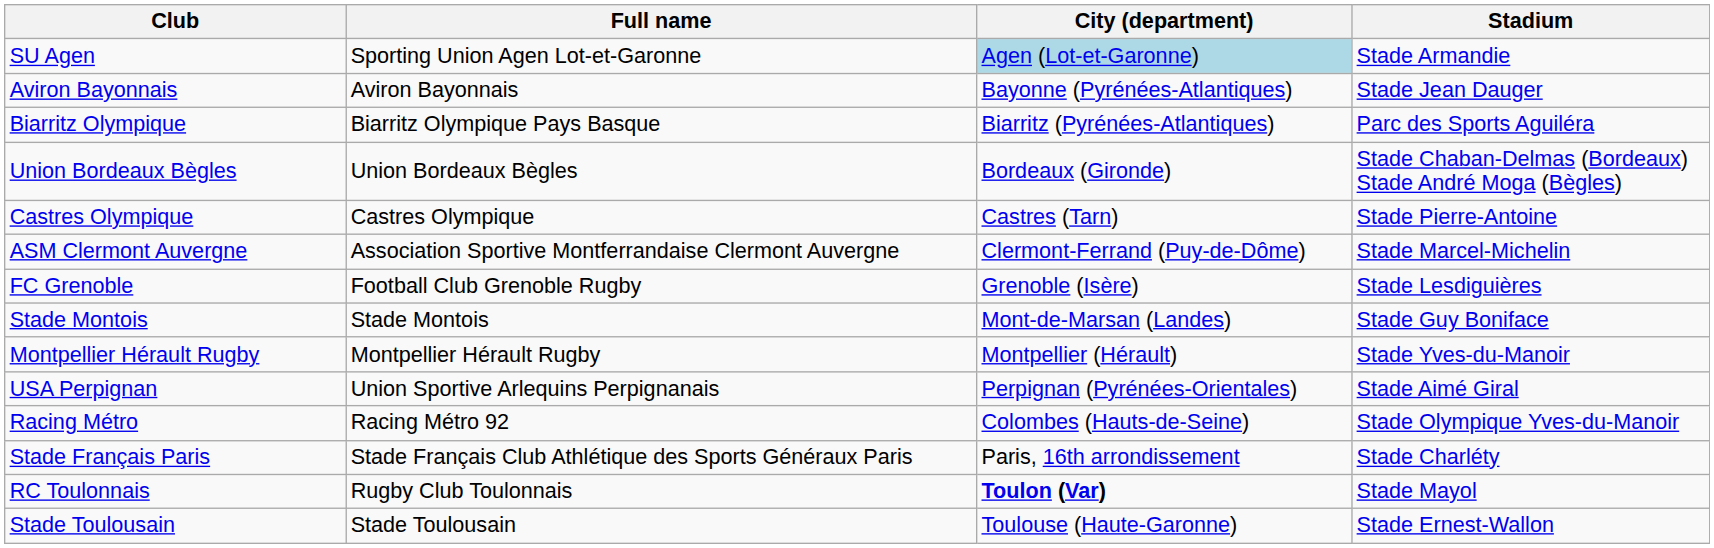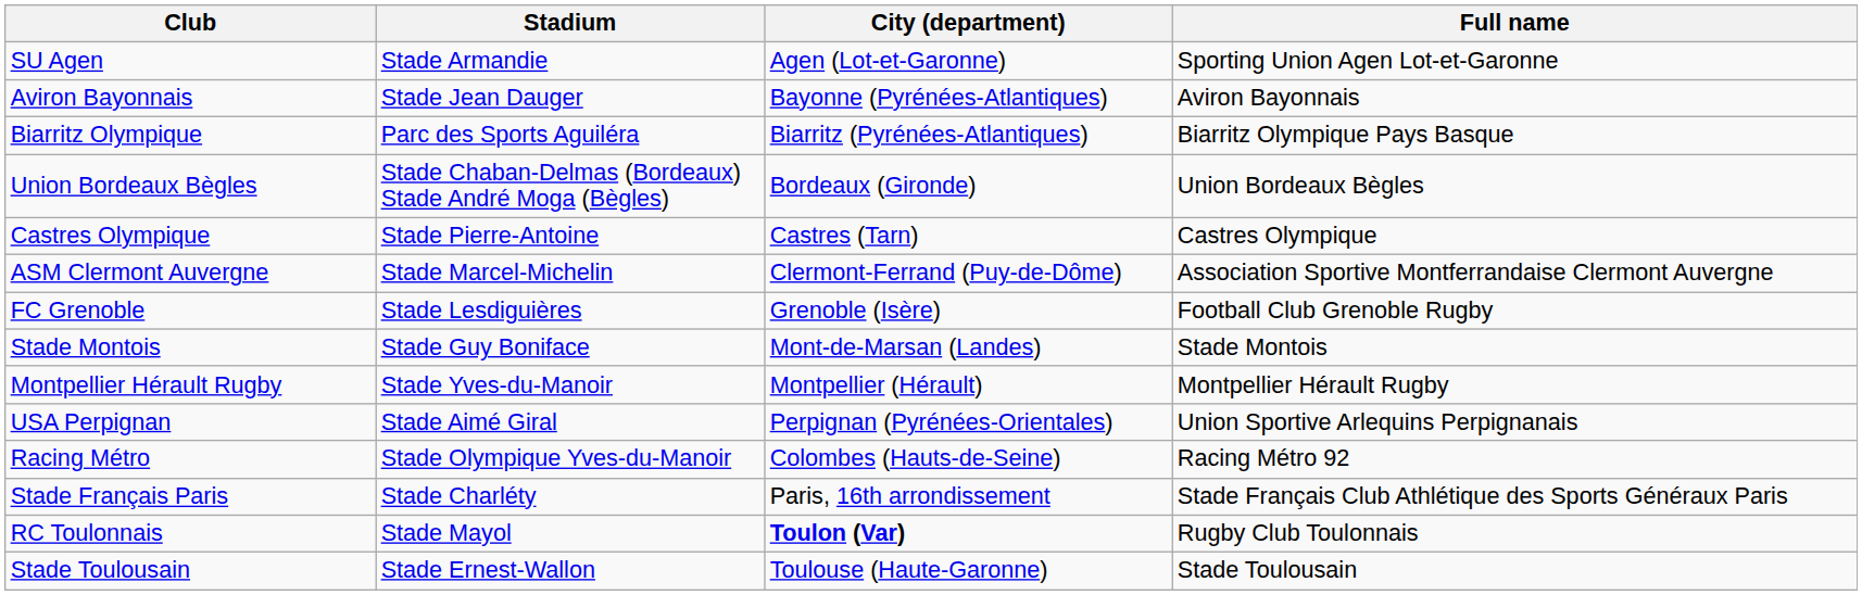columns swapped: Full name <-> Stadium
SU Agen | City (department): lightblue background -> no background
